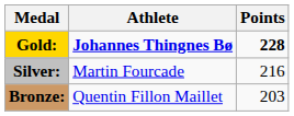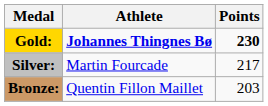Gold: | Points: 228 -> 230
Silver: | Points: 216 -> 217
